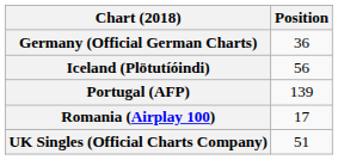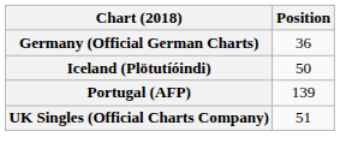Iceland (Plötutíóindi) | Position: 56 -> 50
- row: Romania (Airplay 100) | 17
